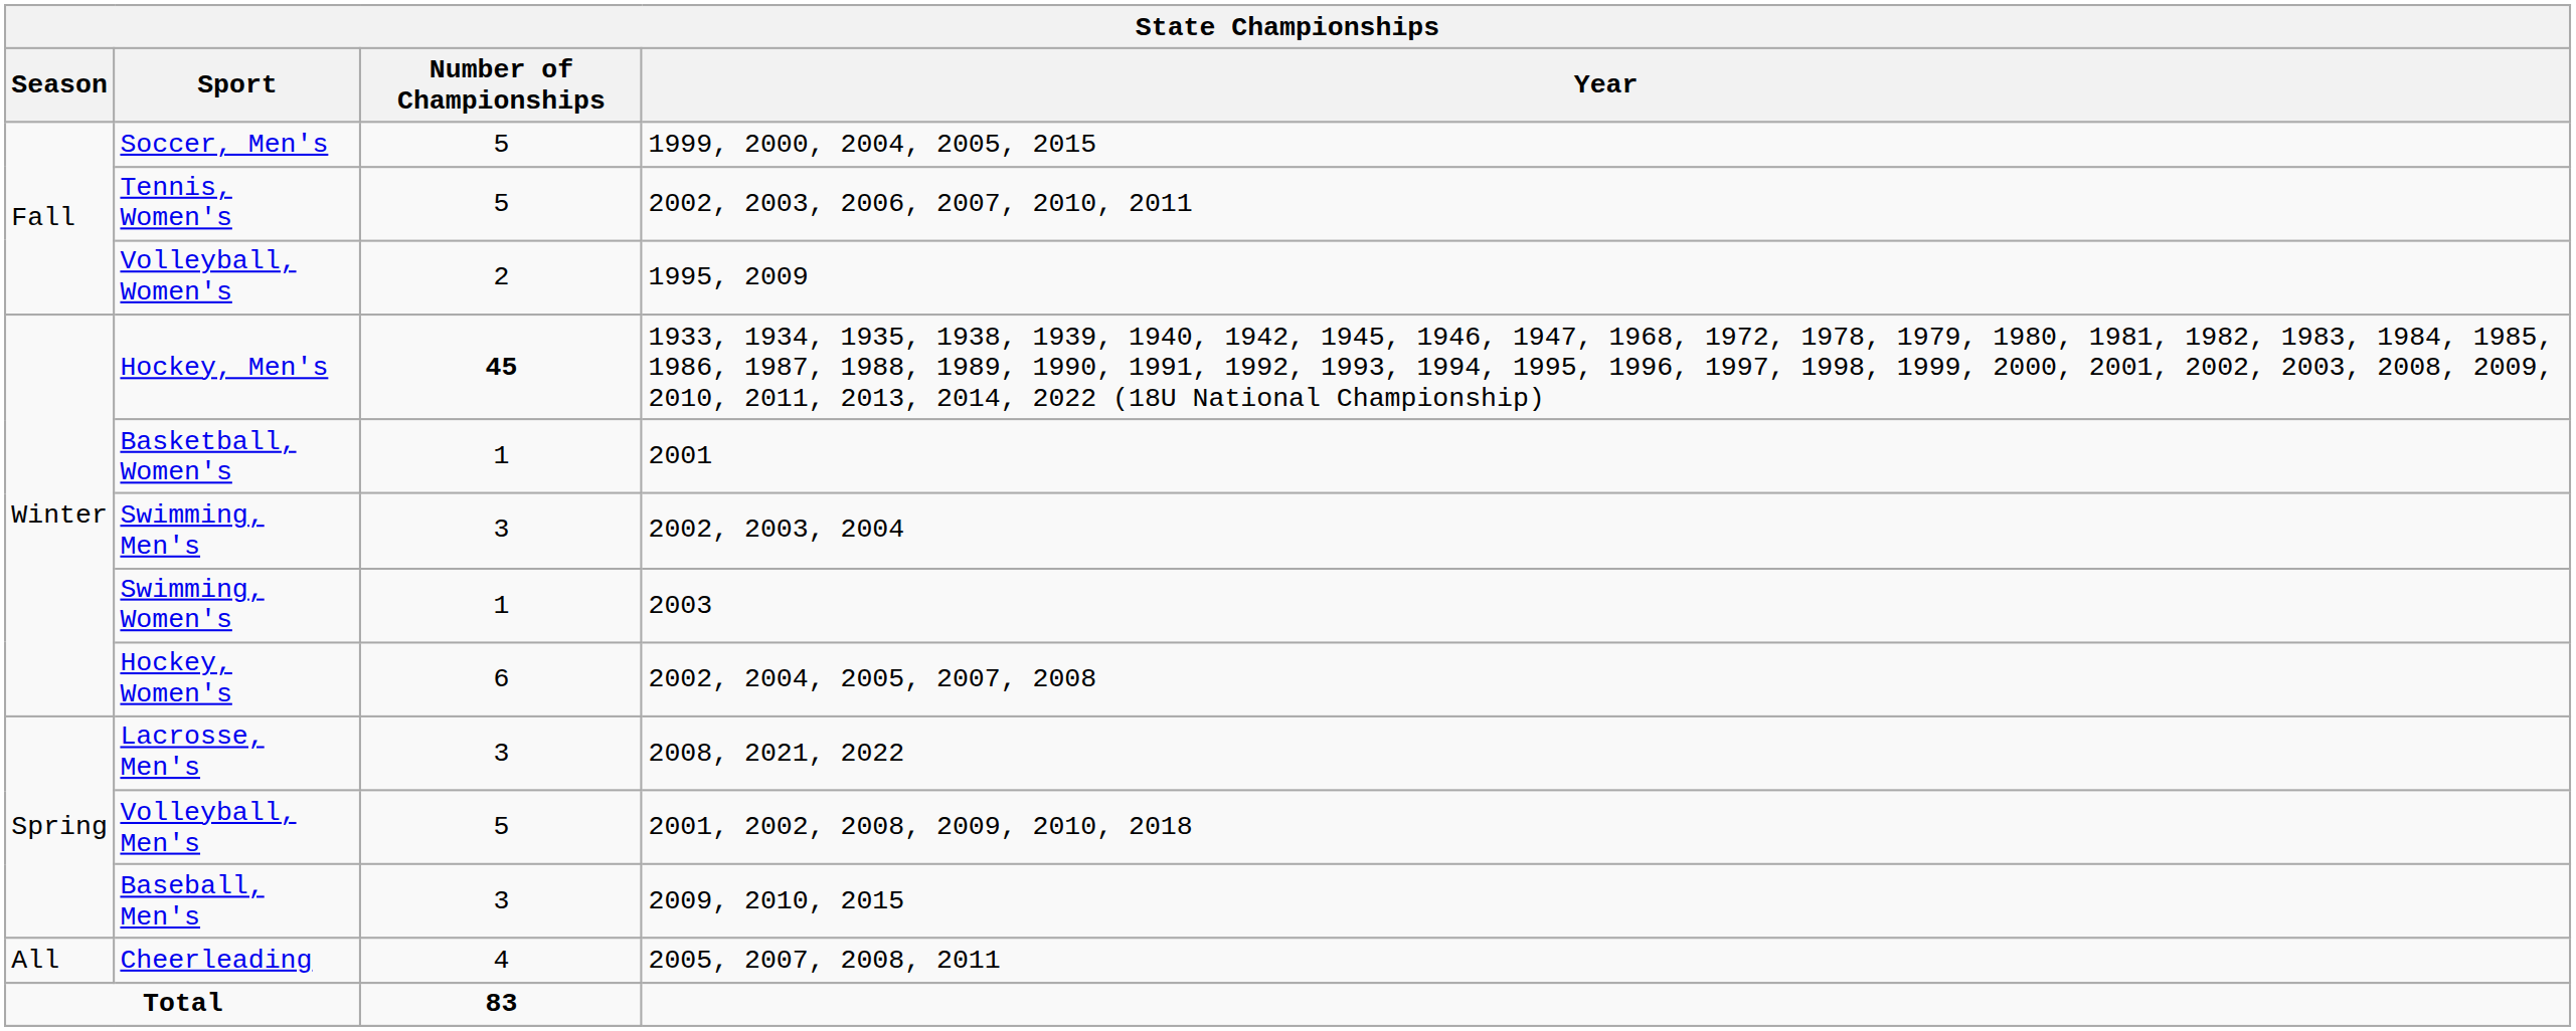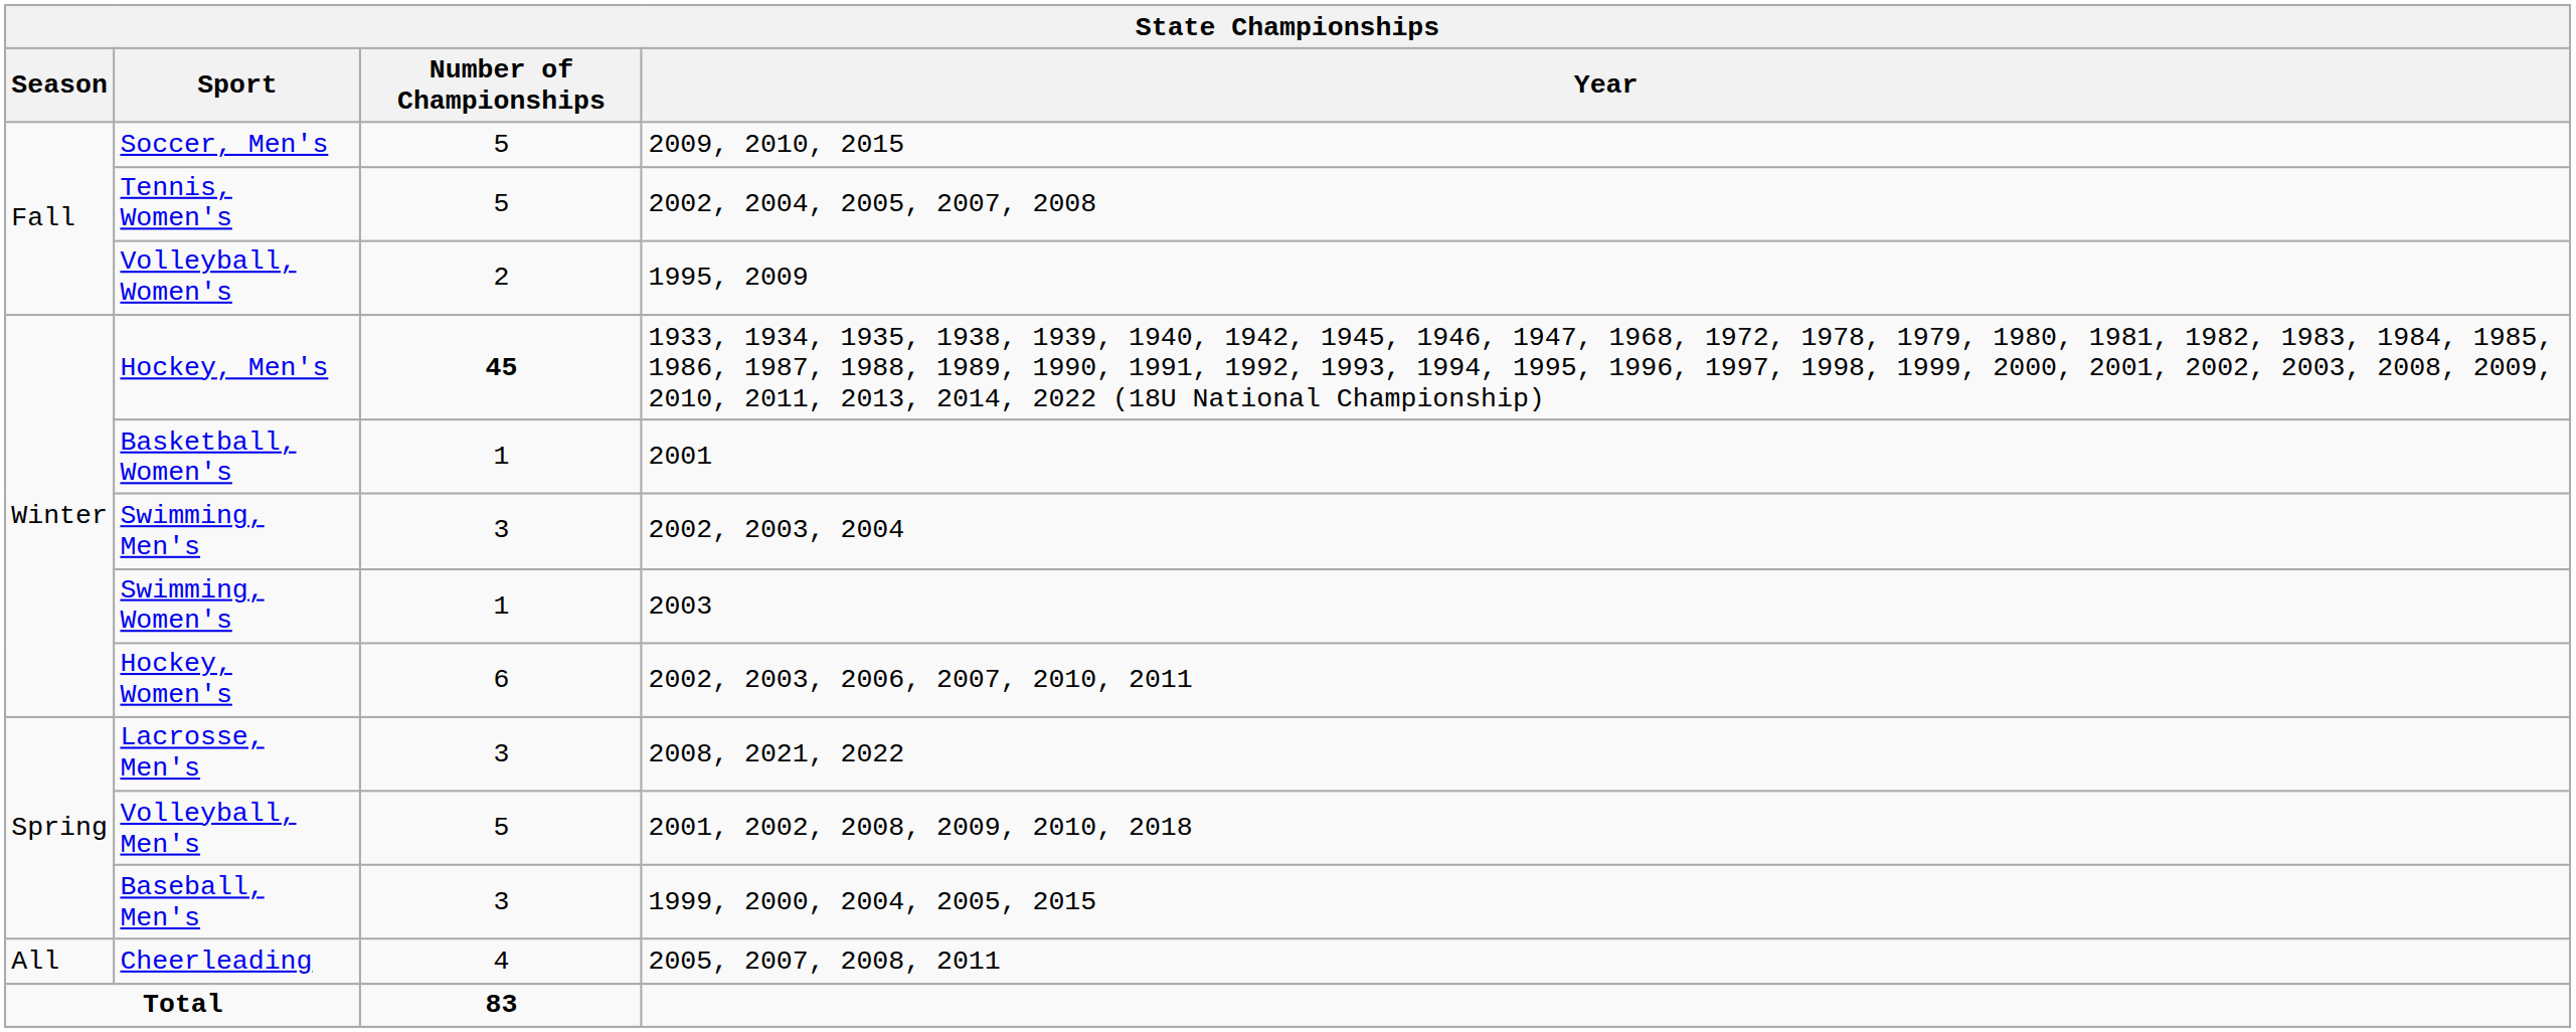Soccer, Men's | Year: 1999, 2000, 2004, 2005, 2015 -> 2009, 2010, 2015
Tennis, Women's | Year: 2002, 2003, 2006, 2007, 2010, 2011 -> 2002, 2004, 2005, 2007, 2008
Hockey, Women's | Year: 2002, 2004, 2005, 2007, 2008 -> 2002, 2003, 2006, 2007, 2010, 2011
Baseball, Men's | Year: 2009, 2010, 2015 -> 1999, 2000, 2004, 2005, 2015
